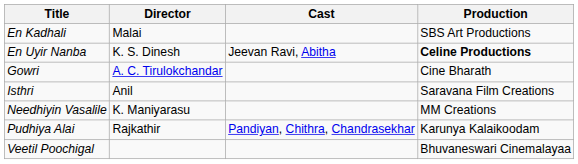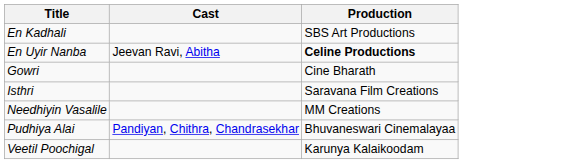- column: Director | Malai | K. S. Dinesh | A. C. Tirulokchandar | Anil | K. Maniyarasu | Rajkathir
Pudhiya Alai | Production: Karunya Kalaikoodam -> Bhuvaneswari Cinemalayaa
Veetil Poochigal | Production: Bhuvaneswari Cinemalayaa -> Karunya Kalaikoodam
